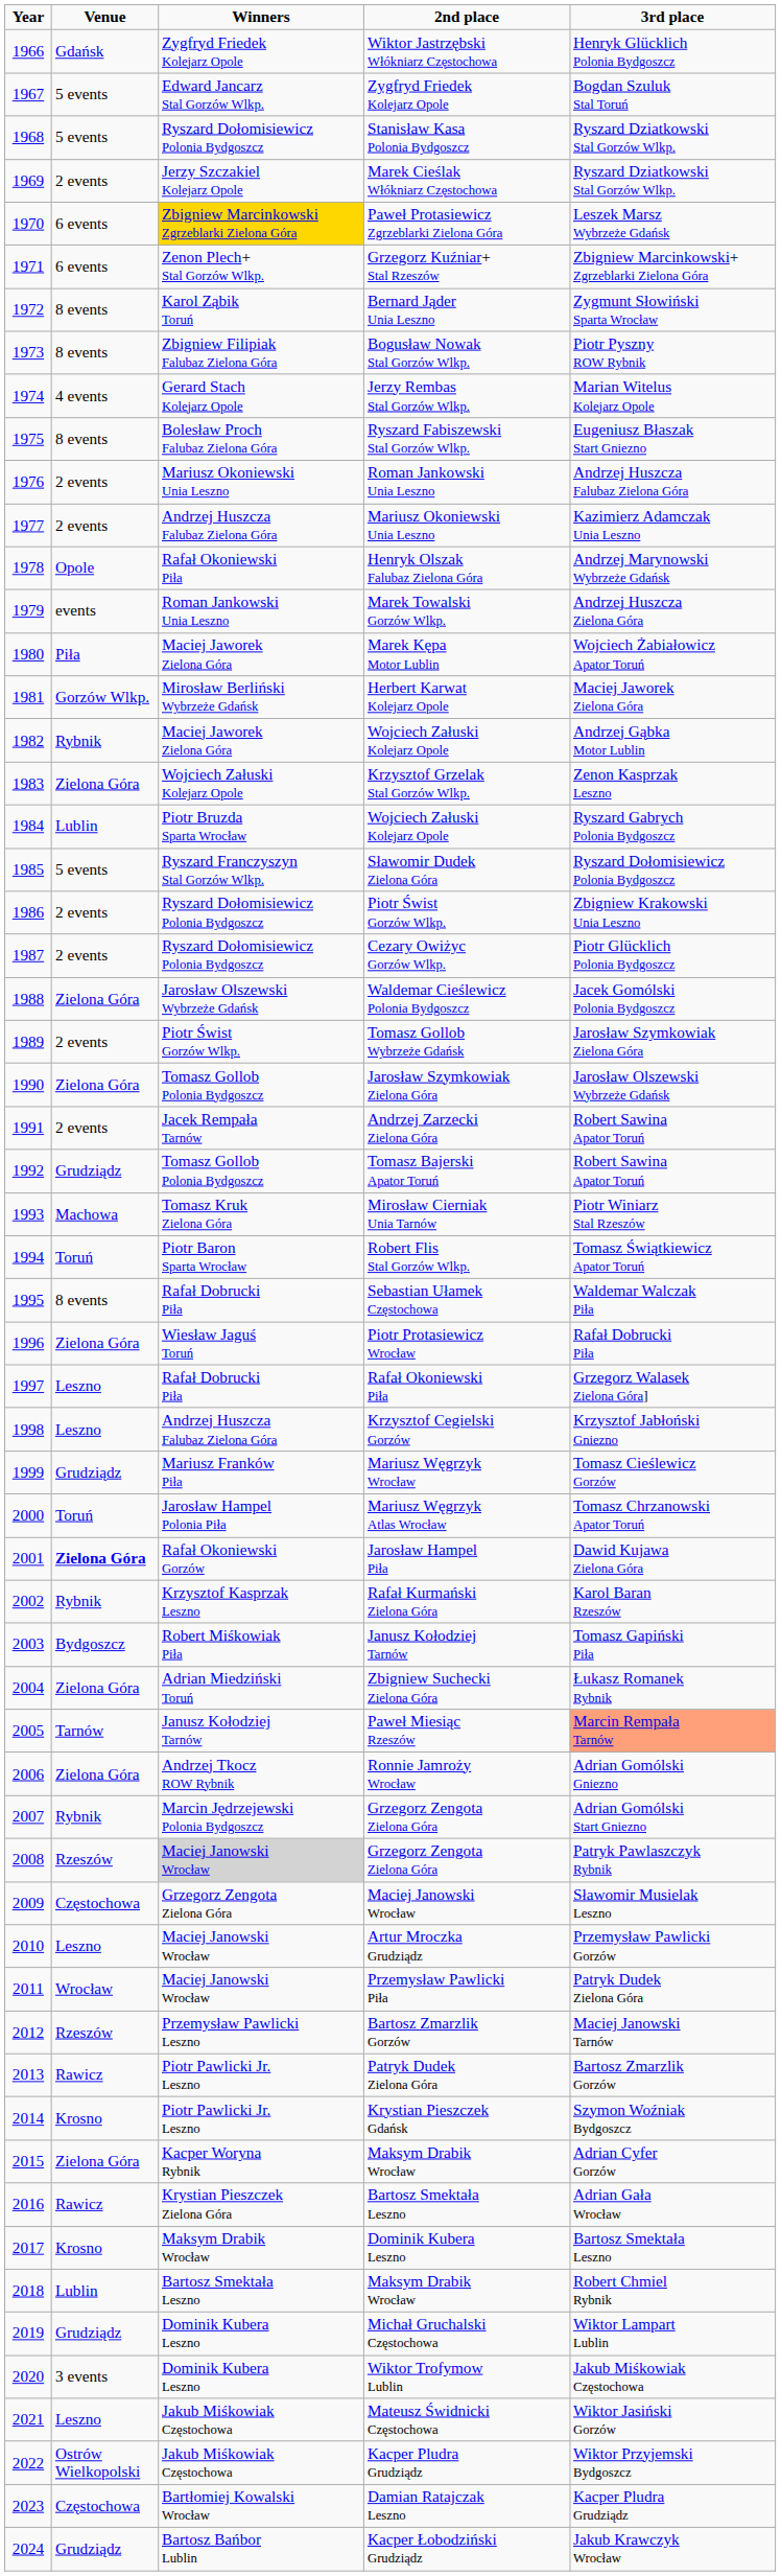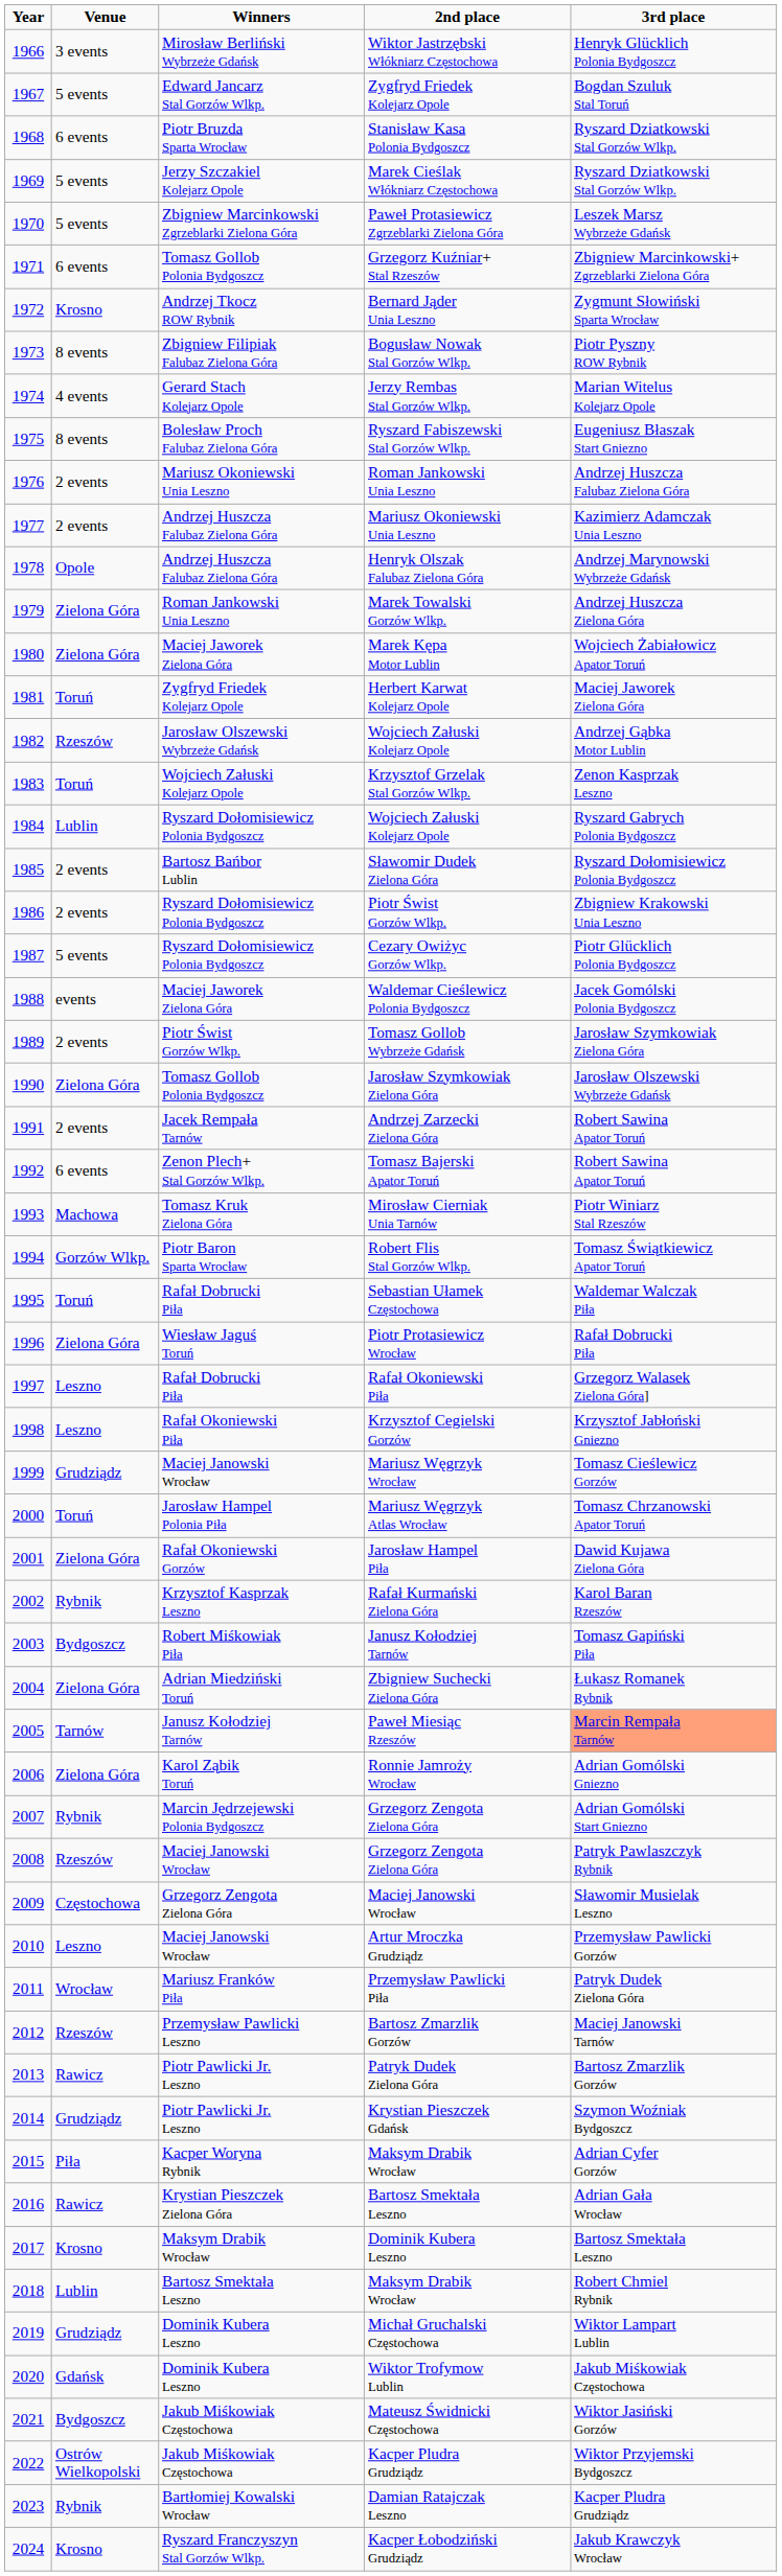Wiktor Jastrzębski Włókniarz Częstochowa | Venue: Gdańsk -> 3 events
Wiktor Jastrzębski Włókniarz Częstochowa | Winners: Zygfryd Friedek Kolejarz Opole -> Mirosław Berliński Wybrzeże Gdańsk
Stanisław Kasa Polonia Bydgoszcz | Venue: 5 events -> 6 events
Stanisław Kasa Polonia Bydgoszcz | Winners: Ryszard Dołomisiewicz Polonia Bydgoszcz -> Piotr Bruzda Sparta Wrocław
Marek Cieślak Włókniarz Częstochowa | Venue: 2 events -> 5 events
Paweł Protasiewicz Zgrzeblarki Zielona Góra | Venue: 6 events -> 5 events
Paweł Protasiewicz Zgrzeblarki Zielona Góra | Winners: gold background -> no background
Grzegorz Kuźniar+ Stal Rzeszów | Winners: Zenon Plech+ Stal Gorzów Wlkp. -> Tomasz Gollob Polonia Bydgoszcz
Bernard Jąder Unia Leszno | Venue: 8 events -> Krosno
Bernard Jąder Unia Leszno | Winners: Karol Ząbik Toruń -> Andrzej Tkocz ROW Rybnik
Henryk Olszak Falubaz Zielona Góra | Winners: Rafał Okoniewski Piła -> Andrzej Huszcza Falubaz Zielona Góra
Marek Towalski Gorzów Wlkp. | Venue: events -> Zielona Góra
Marek Kępa Motor Lublin | Venue: Piła -> Zielona Góra
Herbert Karwat Kolejarz Opole | Venue: Gorzów Wlkp. -> Toruń
Herbert Karwat Kolejarz Opole | Winners: Mirosław Berliński Wybrzeże Gdańsk -> Zygfryd Friedek Kolejarz Opole
1982 / Wojciech Załuski Kolejarz Opole | Venue: Rybnik -> Rzeszów
1982 / Wojciech Załuski Kolejarz Opole | Winners: Maciej Jaworek Zielona Góra -> Jarosław Olszewski Wybrzeże Gdańsk
Krzysztof Grzelak Stal Gorzów Wlkp. | Venue: Zielona Góra -> Toruń
1984 / Wojciech Załuski Kolejarz Opole | Winners: Piotr Bruzda Sparta Wrocław -> Ryszard Dołomisiewicz Polonia Bydgoszcz
Sławomir Dudek Zielona Góra | Venue: 5 events -> 2 events
Sławomir Dudek Zielona Góra | Winners: Ryszard Franczyszyn Stal Gorzów Wlkp. -> Bartosz Bańbor Lublin
Cezary Owiżyc Gorzów Wlkp. | Venue: 2 events -> 5 events
Waldemar Cieślewicz Polonia Bydgoszcz | Venue: Zielona Góra -> events
Waldemar Cieślewicz Polonia Bydgoszcz | Winners: Jarosław Olszewski Wybrzeże Gdańsk -> Maciej Jaworek Zielona Góra
Tomasz Bajerski Apator Toruń | Venue: Grudziądz -> 6 events
Tomasz Bajerski Apator Toruń | Winners: Tomasz Gollob Polonia Bydgoszcz -> Zenon Plech+ Stal Gorzów Wlkp.
Robert Flis Stal Gorzów Wlkp. | Venue: Toruń -> Gorzów Wlkp.
Sebastian Ułamek Częstochowa | Venue: 8 events -> Toruń
Krzysztof Cegielski Gorzów | Winners: Andrzej Huszcza Falubaz Zielona Góra -> Rafał Okoniewski Piła
Mariusz Węgrzyk Wrocław | Winners: Mariusz Franków Piła -> Maciej Janowski Wrocław
Jarosław Hampel Piła | Venue: bold -> normal
Ronnie Jamroży Wrocław | Winners: Andrzej Tkocz ROW Rybnik -> Karol Ząbik Toruń
2008 / Grzegorz Zengota Zielona Góra | Winners: lightgrey background -> no background
Przemysław Pawlicki Piła | Winners: Maciej Janowski Wrocław -> Mariusz Franków Piła
Krystian Pieszczek Gdańsk | Venue: Krosno -> Grudziądz
2015 / Maksym Drabik Wrocław | Venue: Zielona Góra -> Piła
Wiktor Trofymow Lublin | Venue: 3 events -> Gdańsk
Mateusz Świdnicki Częstochowa | Venue: Leszno -> Bydgoszcz
Damian Ratajczak Leszno | Venue: Częstochowa -> Rybnik
Kacper Łobodziński Grudziądz | Venue: Grudziądz -> Krosno
Kacper Łobodziński Grudziądz | Winners: Bartosz Bańbor Lublin -> Ryszard Franczyszyn Stal Gorzów Wlkp.
